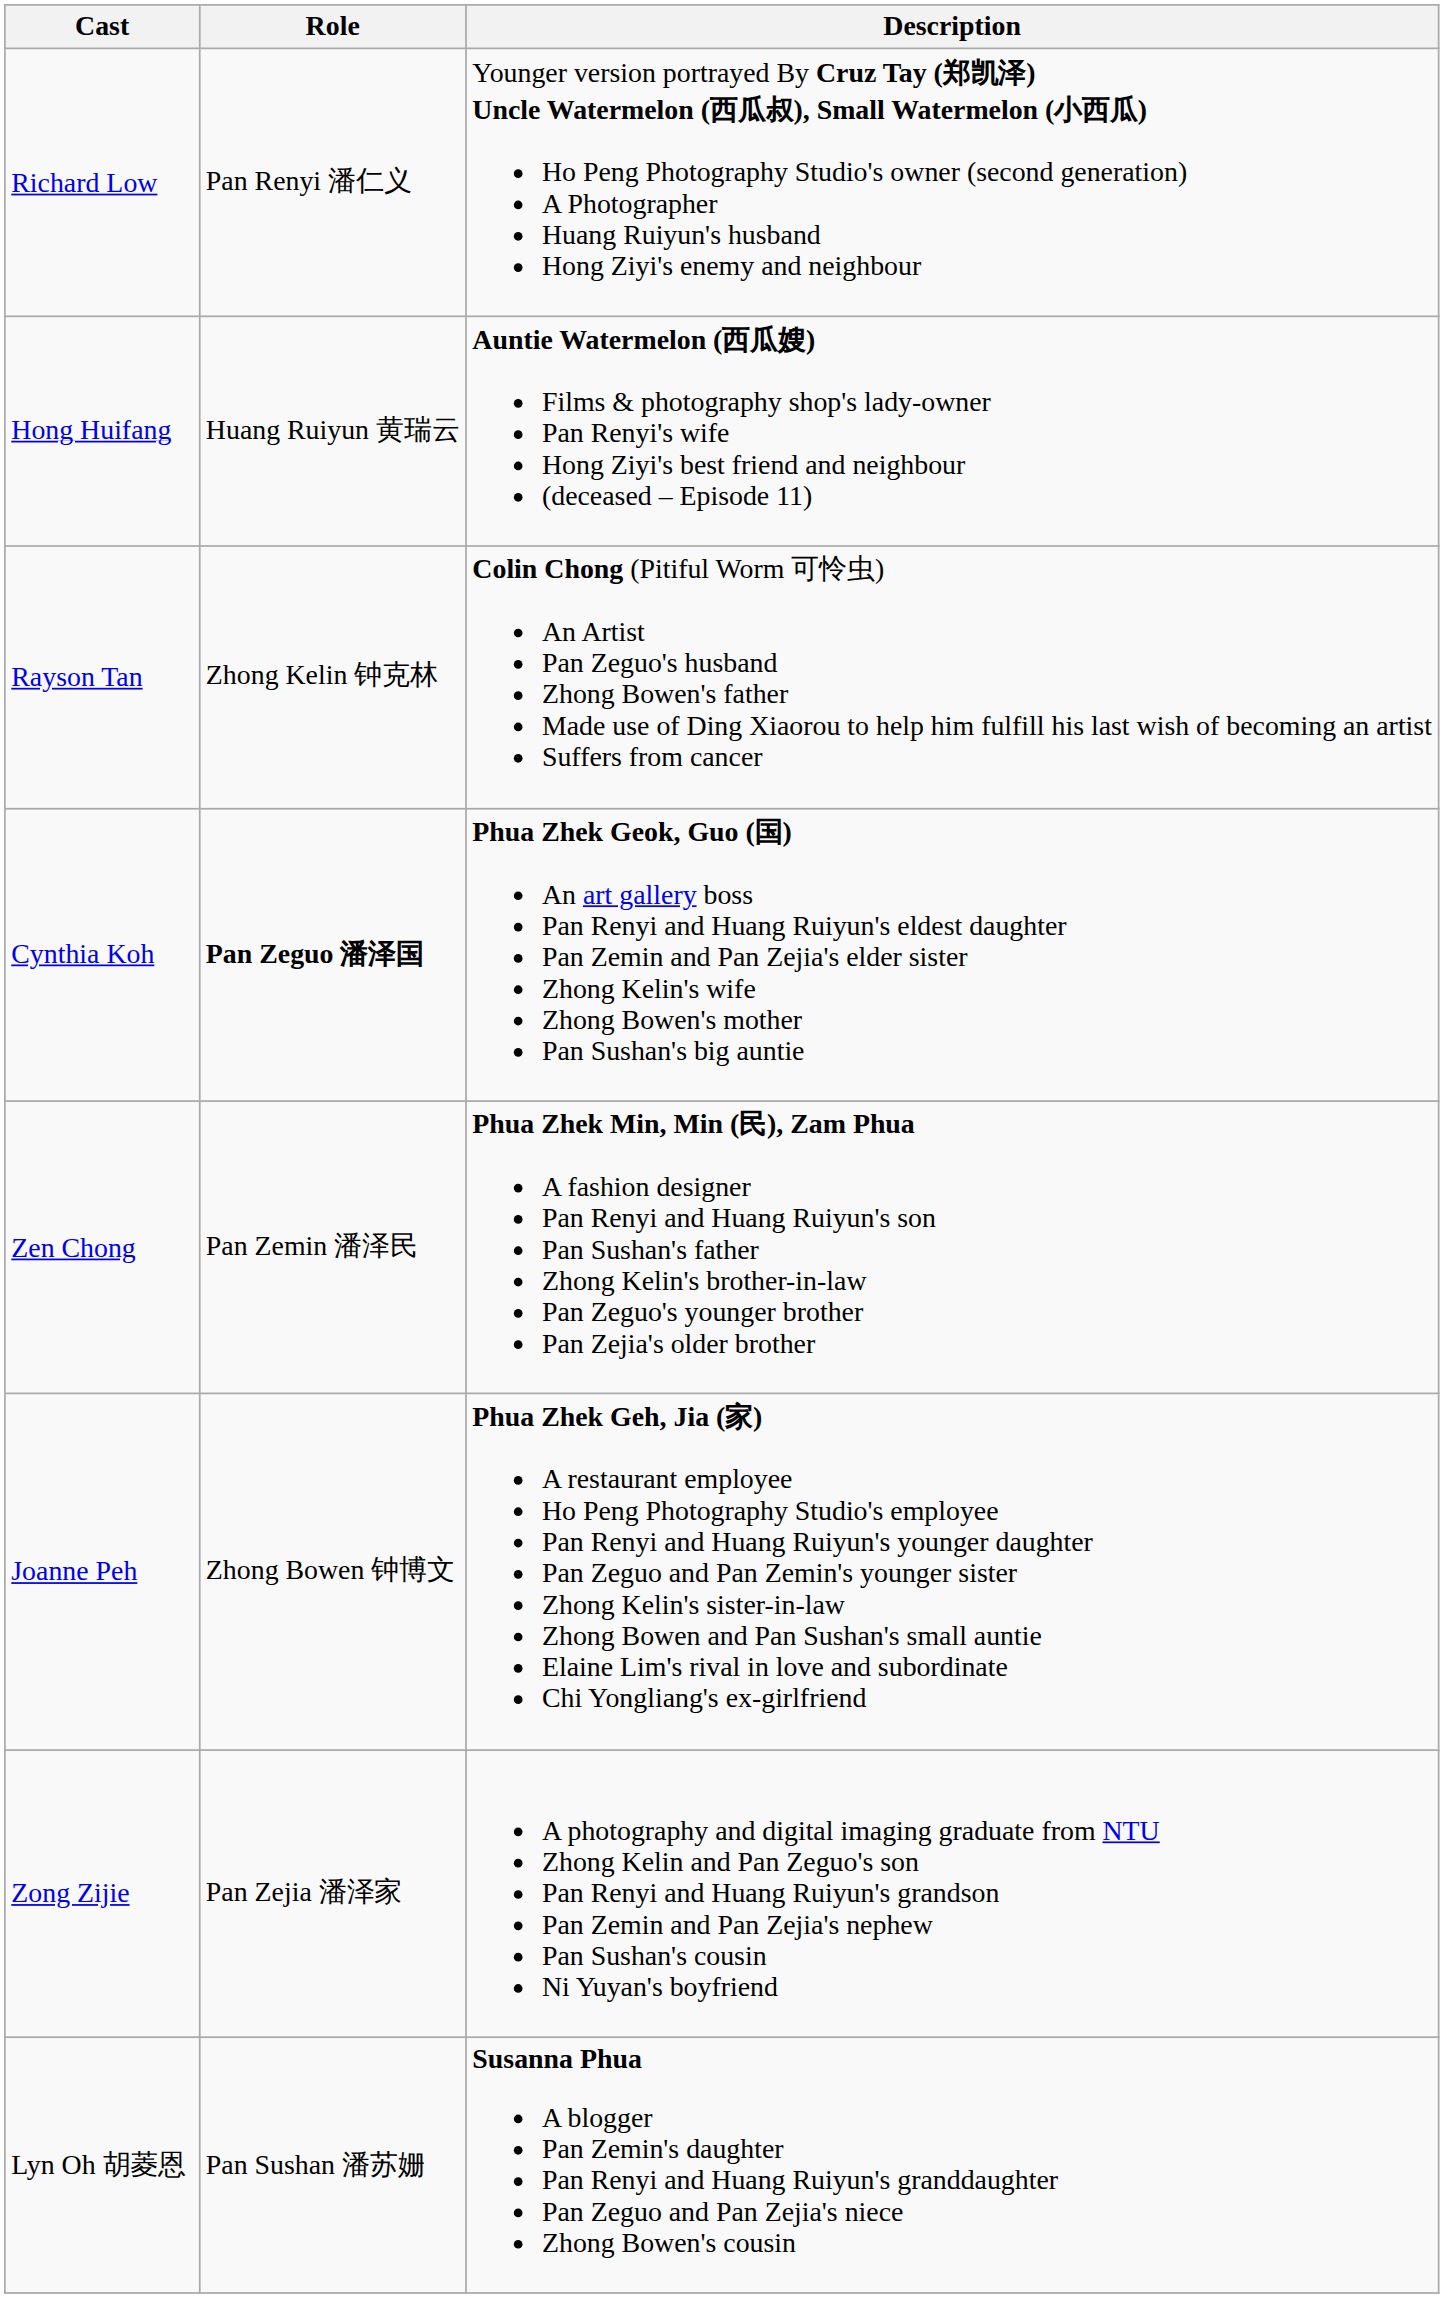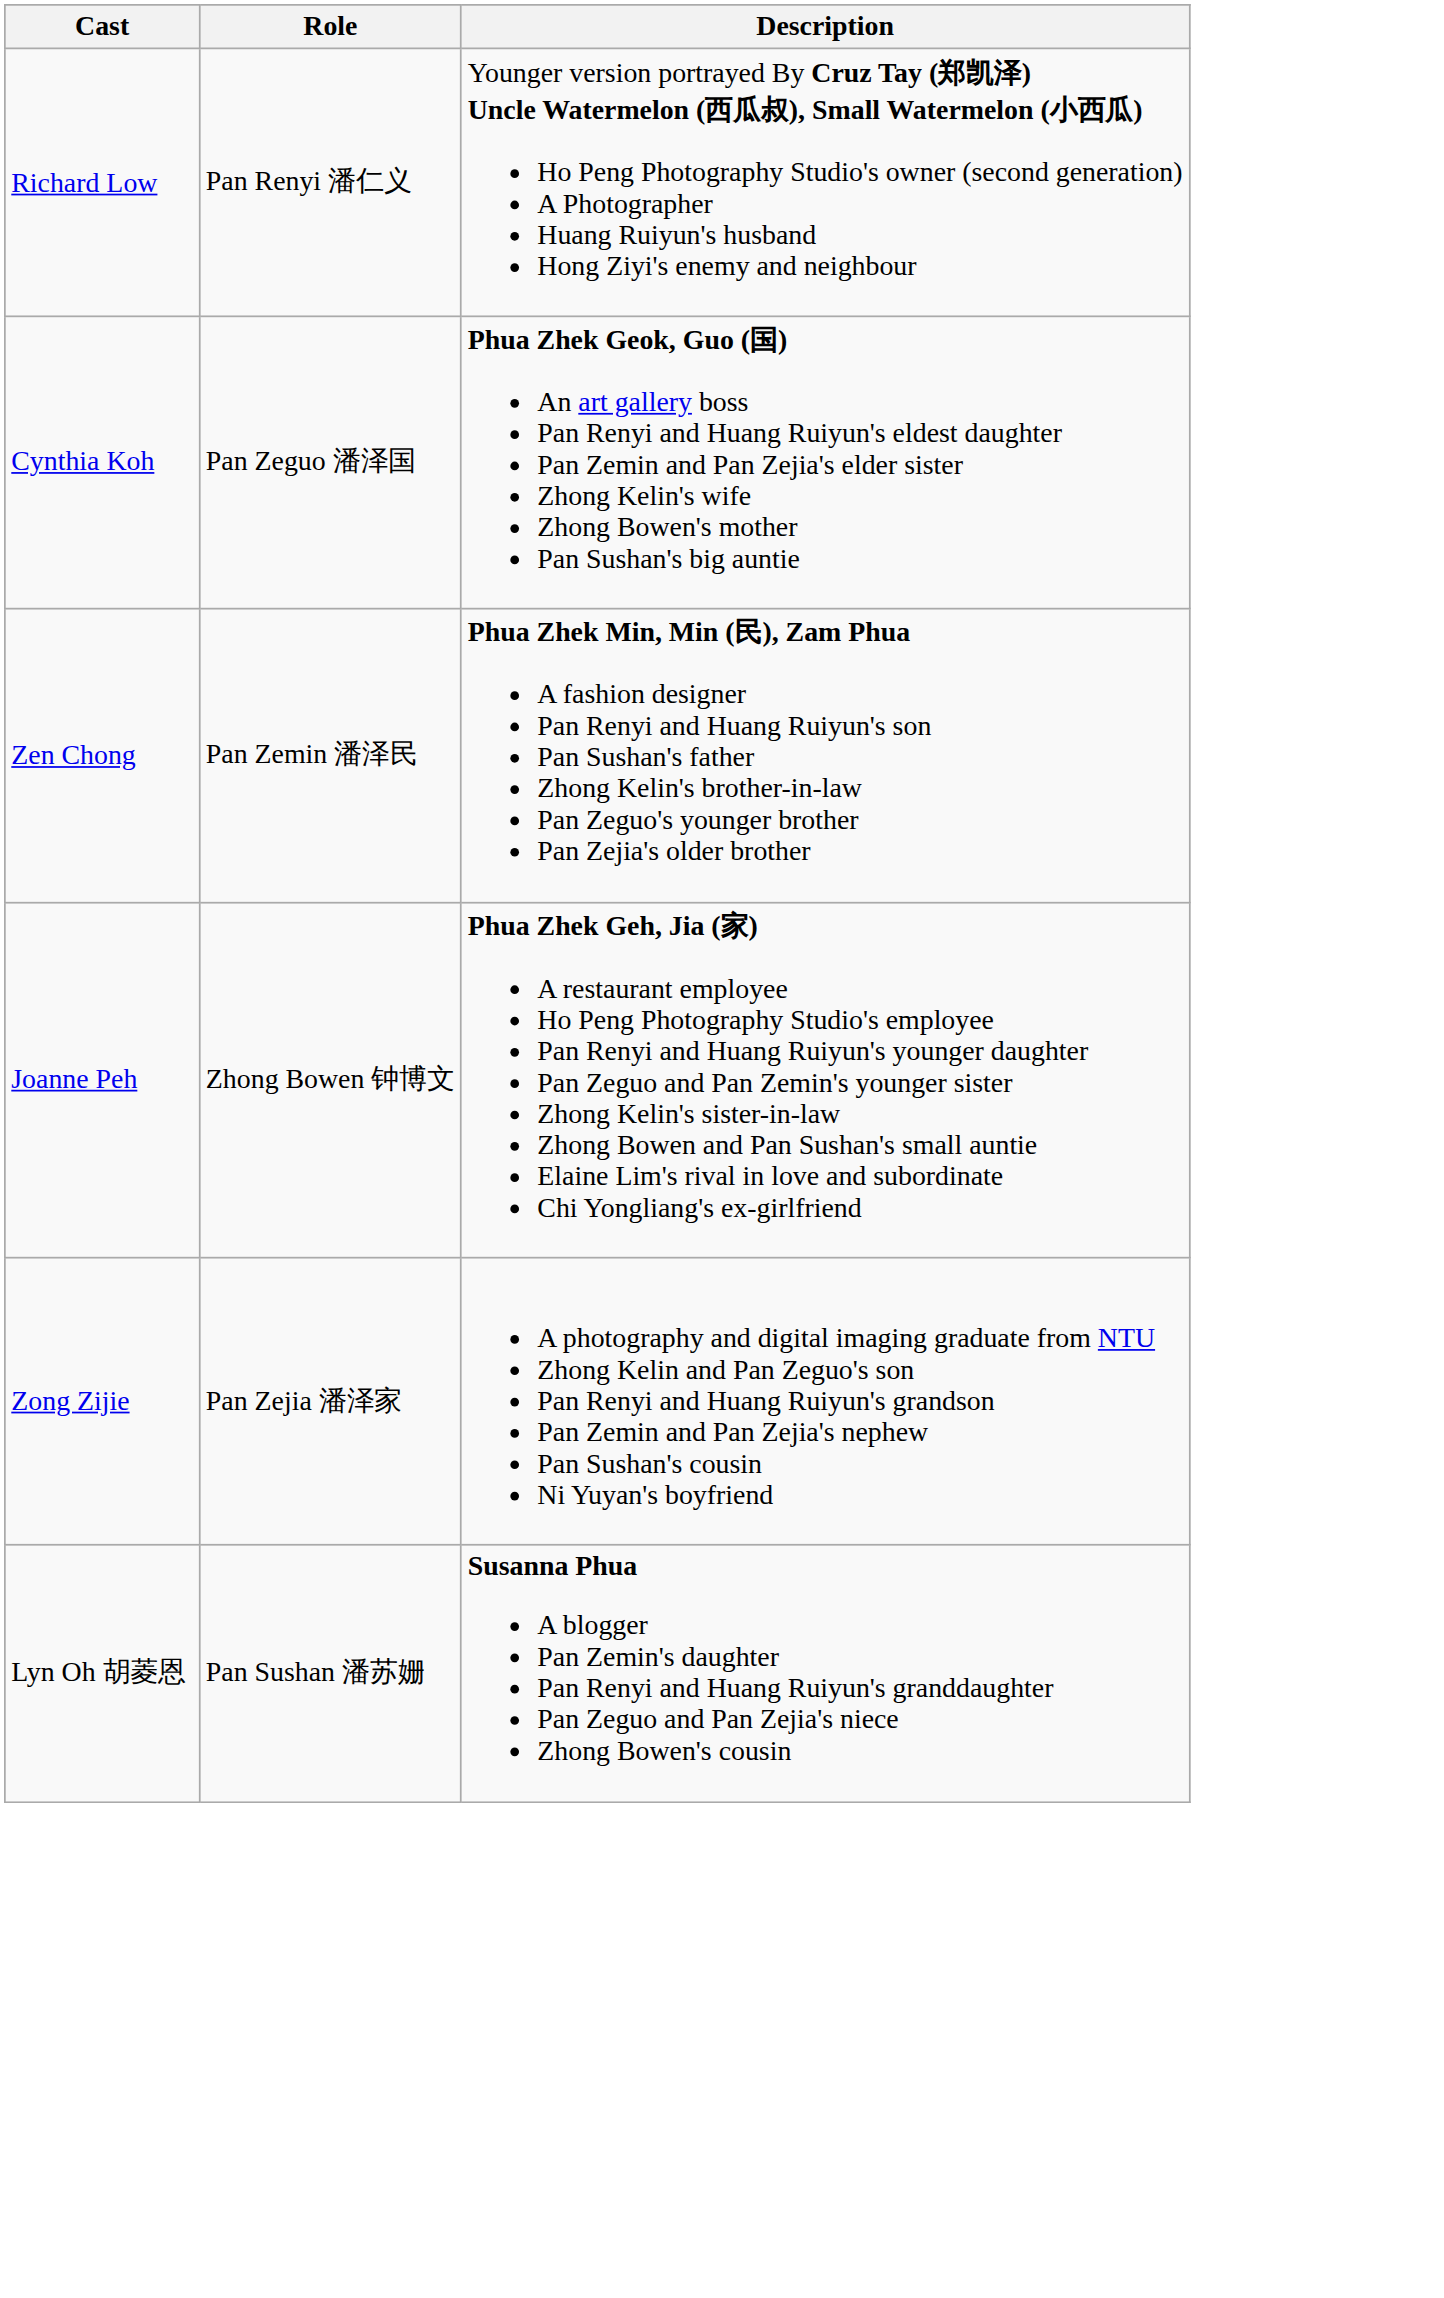- row: Hong Huifang | Huang Ruiyun 黄瑞云 | Auntie Watermelon (西瓜嫂) Films & photography shop's lady-owner Pan Renyi's wife Hong Ziyi's best friend and neighbour (deceased – Episode 11)
- row: Rayson Tan | Zhong Kelin 钟克林 | Colin Chong (Pitiful Worm 可怜虫) An Artist Pan Zeguo's husband Zhong Bowen's father Made use of Ding Xiaorou to help him fulfill his last wish of becoming an artist Suffers from cancer
Cynthia Koh | Role: bold -> normal
